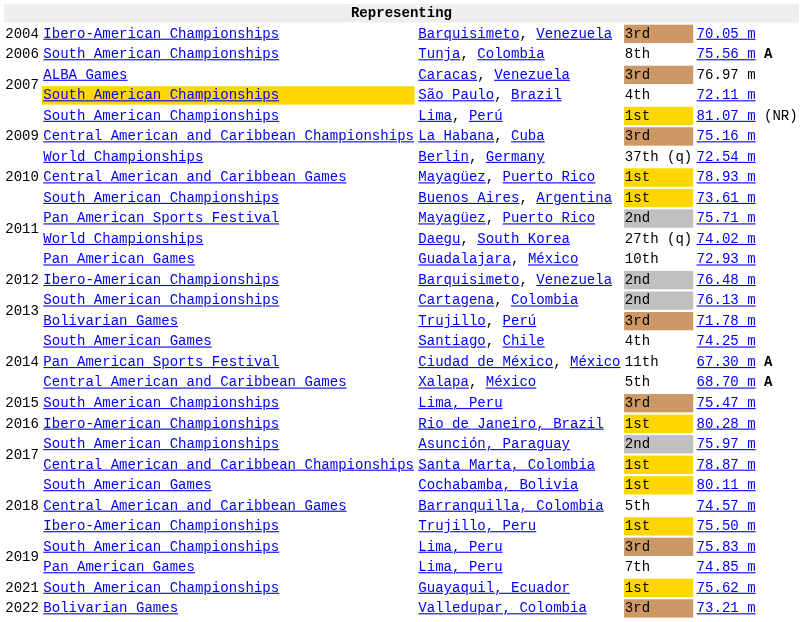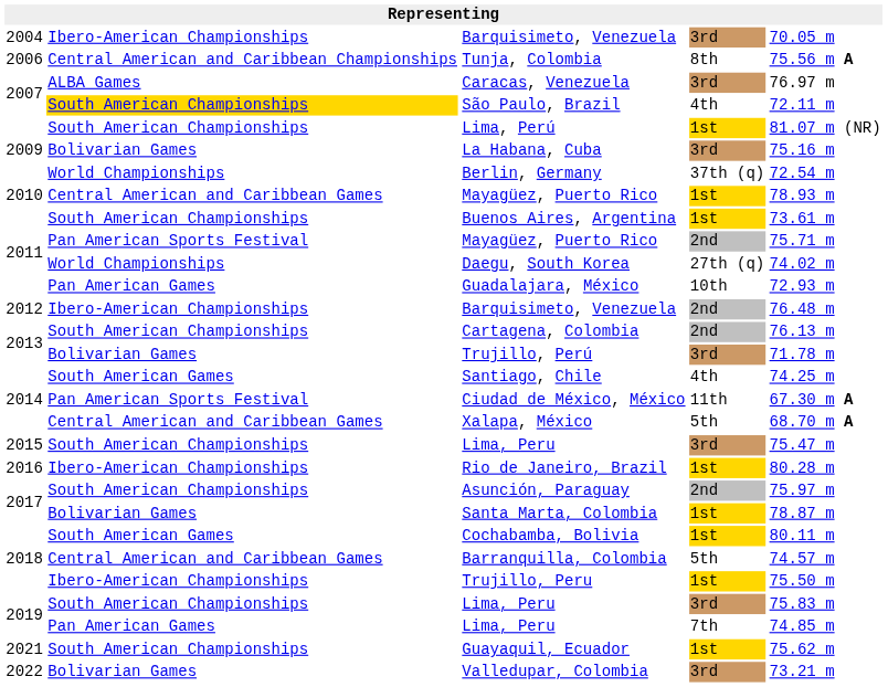Tunja, Colombia | column 2: South American Championships -> Central American and Caribbean Championships
La Habana, Cuba | column 2: Central American and Caribbean Championships -> Bolivarian Games
Santa Marta, Colombia | column 2: Central American and Caribbean Championships -> Bolivarian Games
